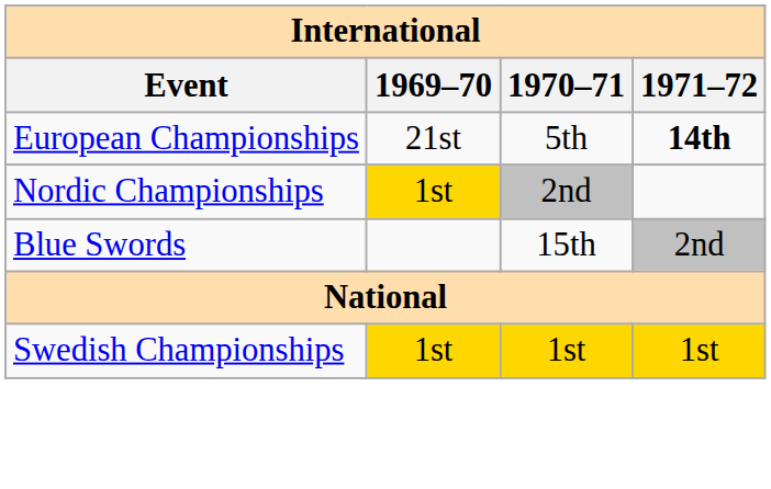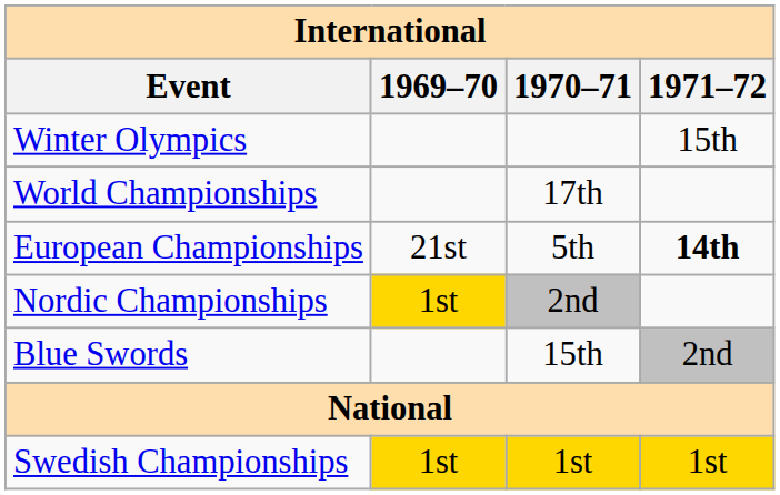+ row: Winter Olympics | 15th
+ row: World Championships | 17th
